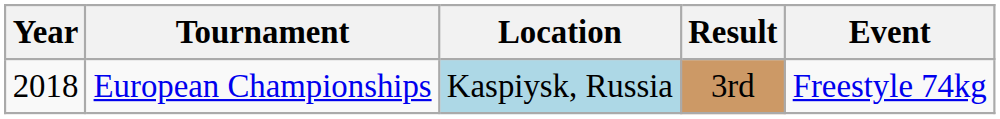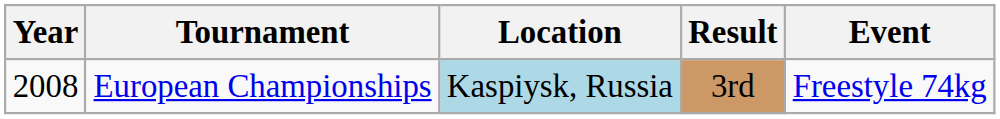European Championships | Year: 2018 -> 2008
